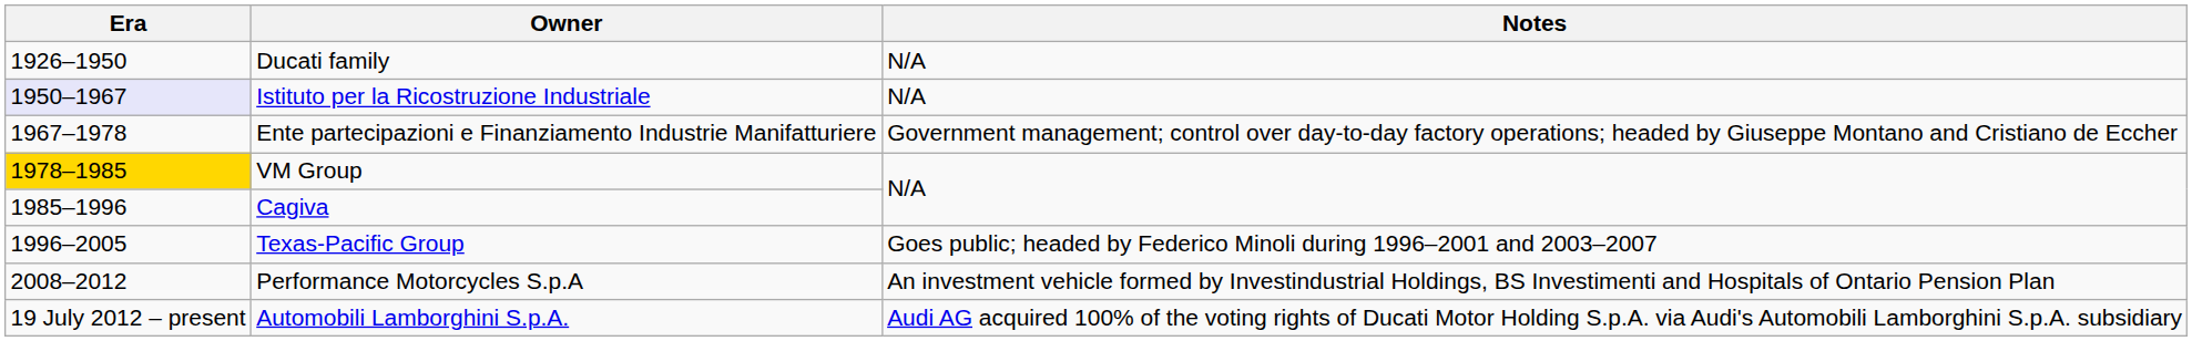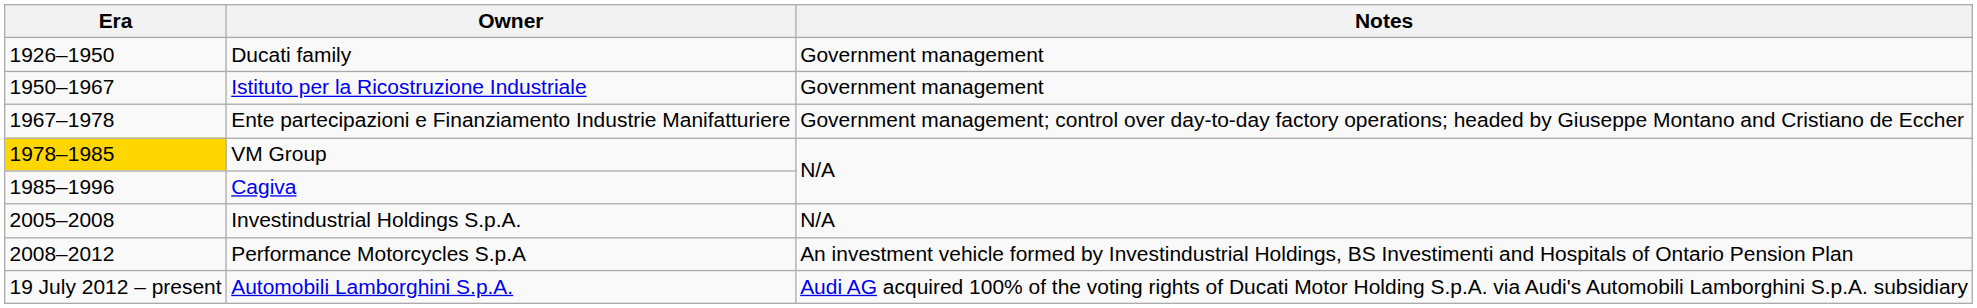Ducati family | Notes: N/A -> Government management
Istituto per la Ricostruzione Industriale | Era: lavender background -> no background
Istituto per la Ricostruzione Industriale | Notes: N/A -> Government management
- row: 1996–2005 | Texas-Pacific Group | Goes public; headed by Federico Minoli during 1996–2001 and 2003–2007
+ row: 2005–2008 | Investindustrial Holdings S.p.A. | N/A
